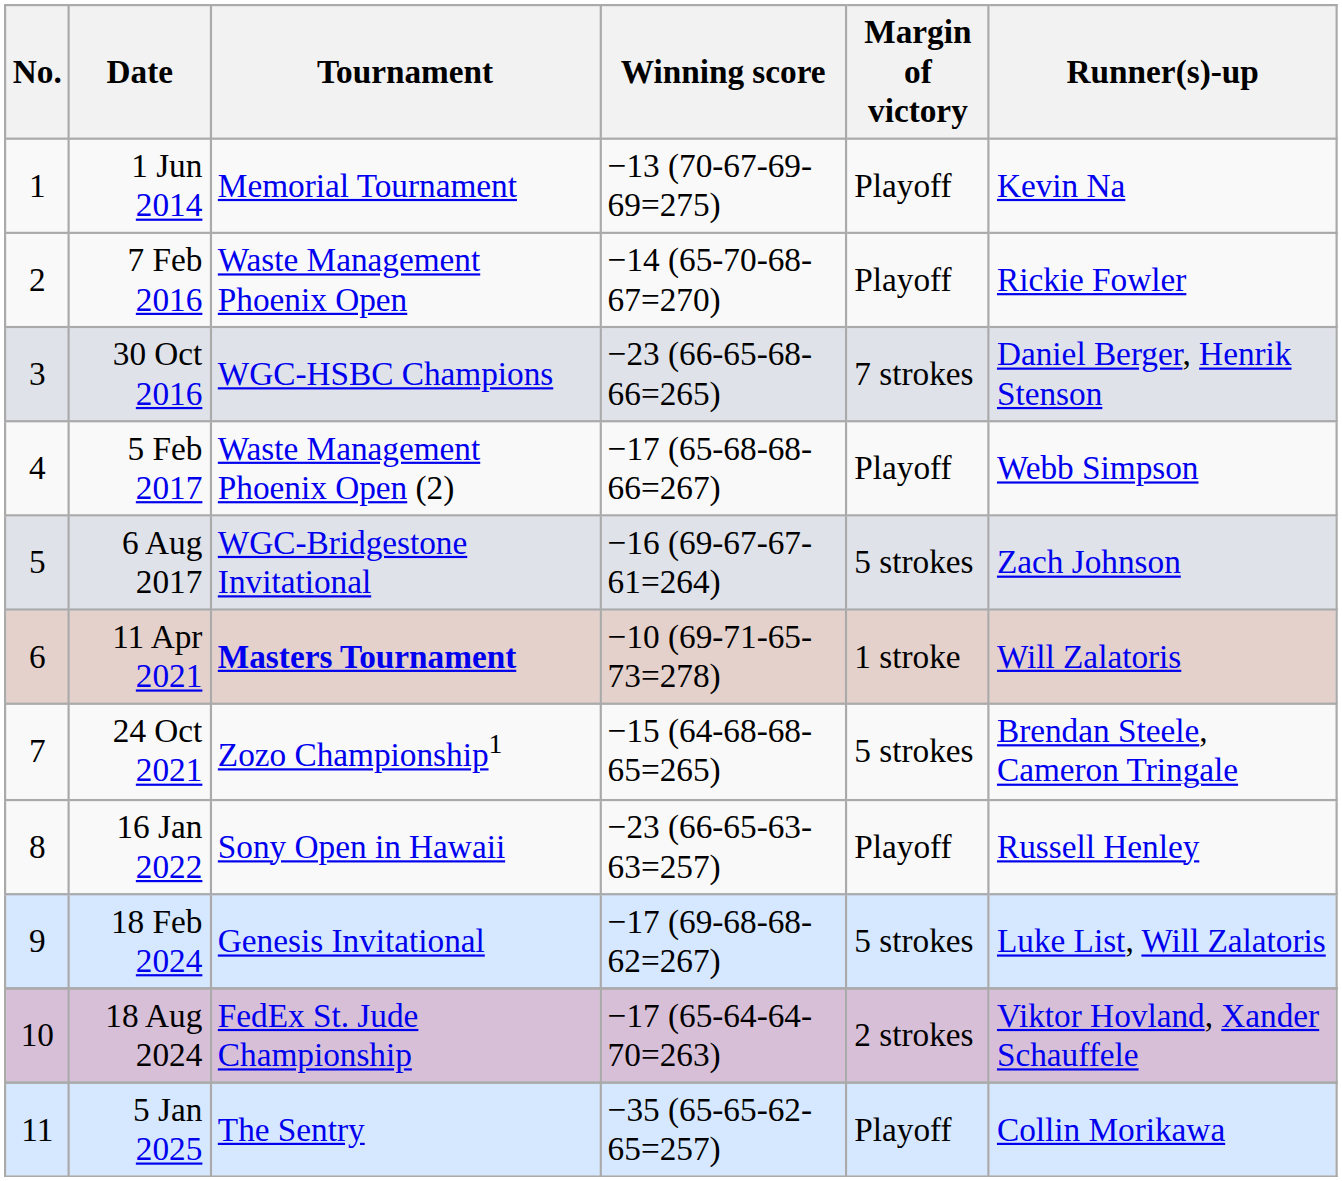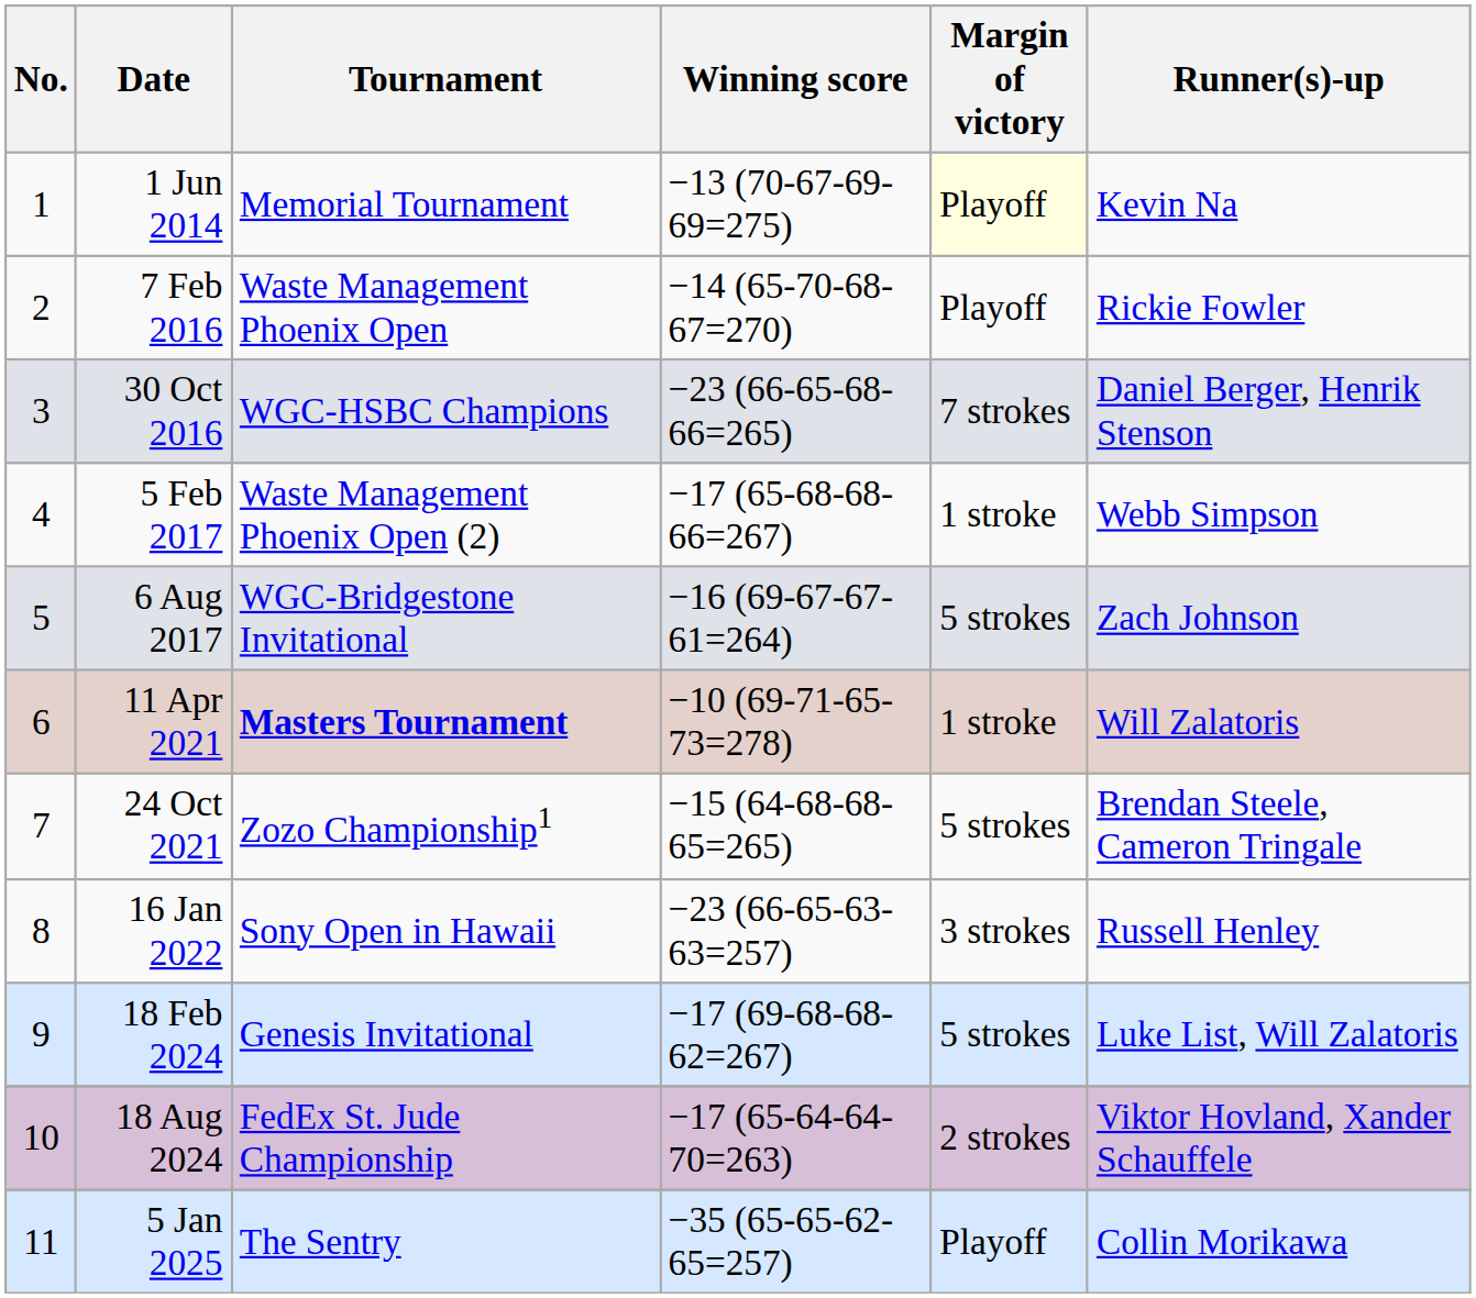1 Jun 2014 | Margin of victory: no background -> lightyellow background
5 Feb 2017 | Margin of victory: Playoff -> 1 stroke
16 Jan 2022 | Margin of victory: Playoff -> 3 strokes
